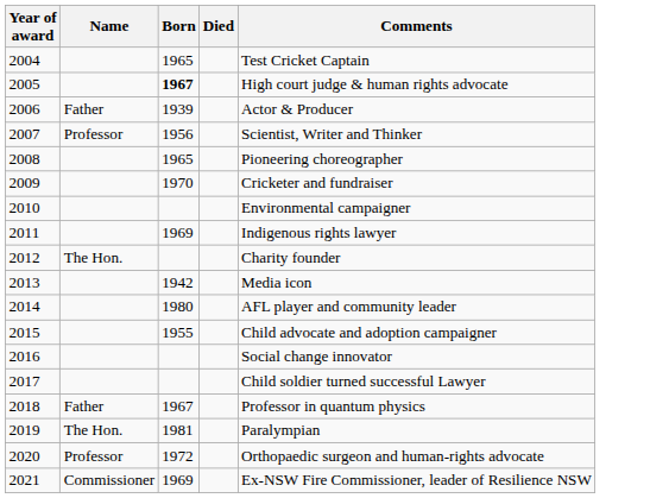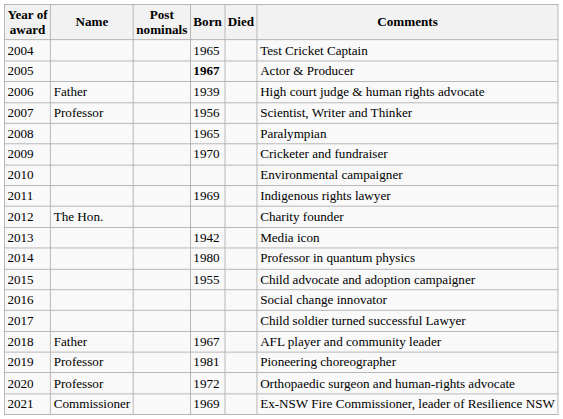+ column: Post nominals
2005 | Comments: High court judge & human rights advocate -> Actor & Producer
2006 | Comments: Actor & Producer -> High court judge & human rights advocate
2008 | Comments: Pioneering choreographer -> Paralympian
2014 | Comments: AFL player and community leader -> Professor in quantum physics
2018 | Comments: Professor in quantum physics -> AFL player and community leader
2019 | Name: The Hon. -> Professor
2019 | Comments: Paralympian -> Pioneering choreographer
